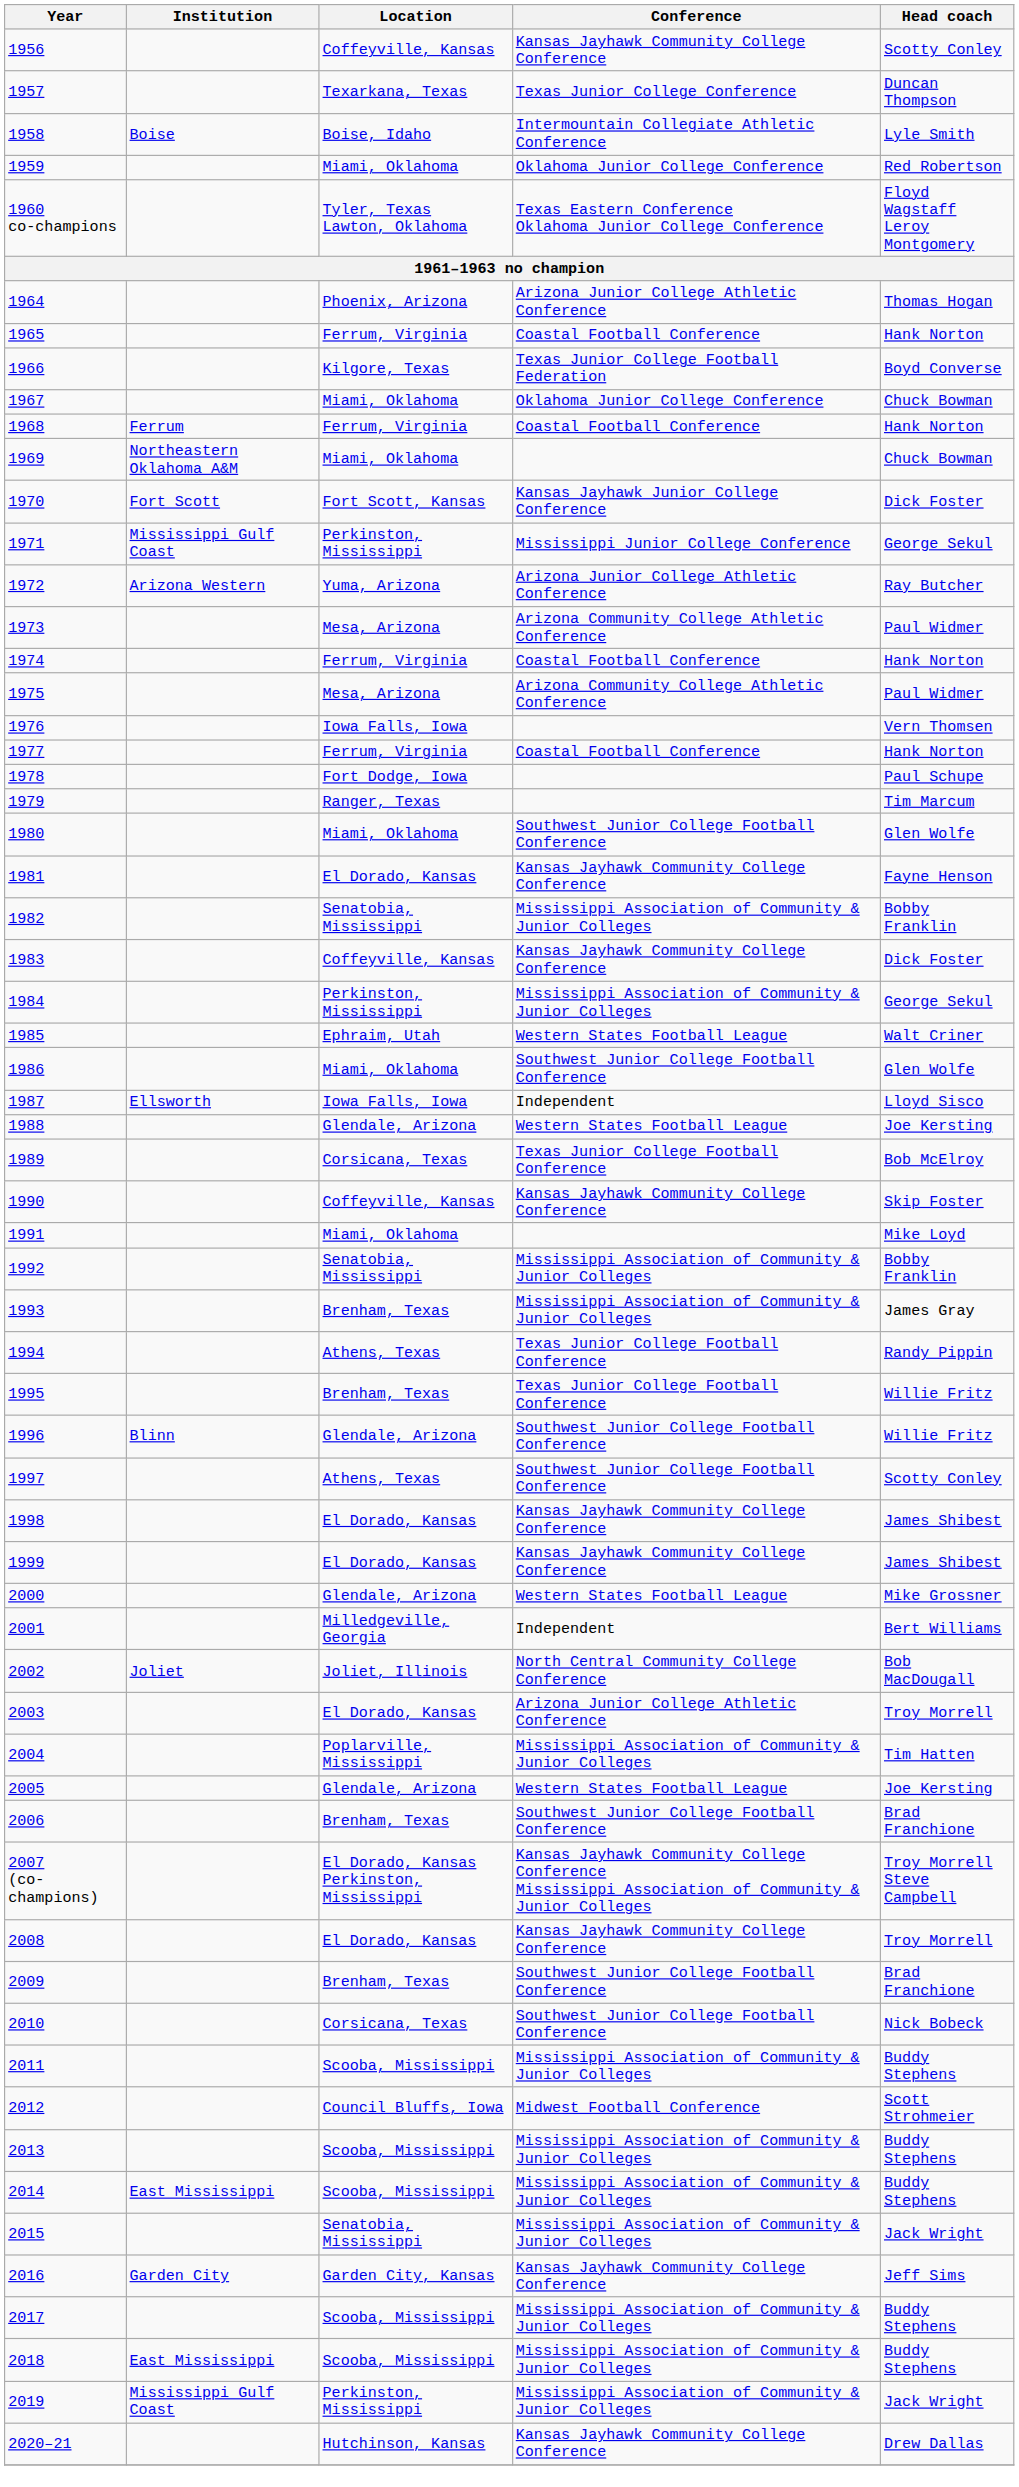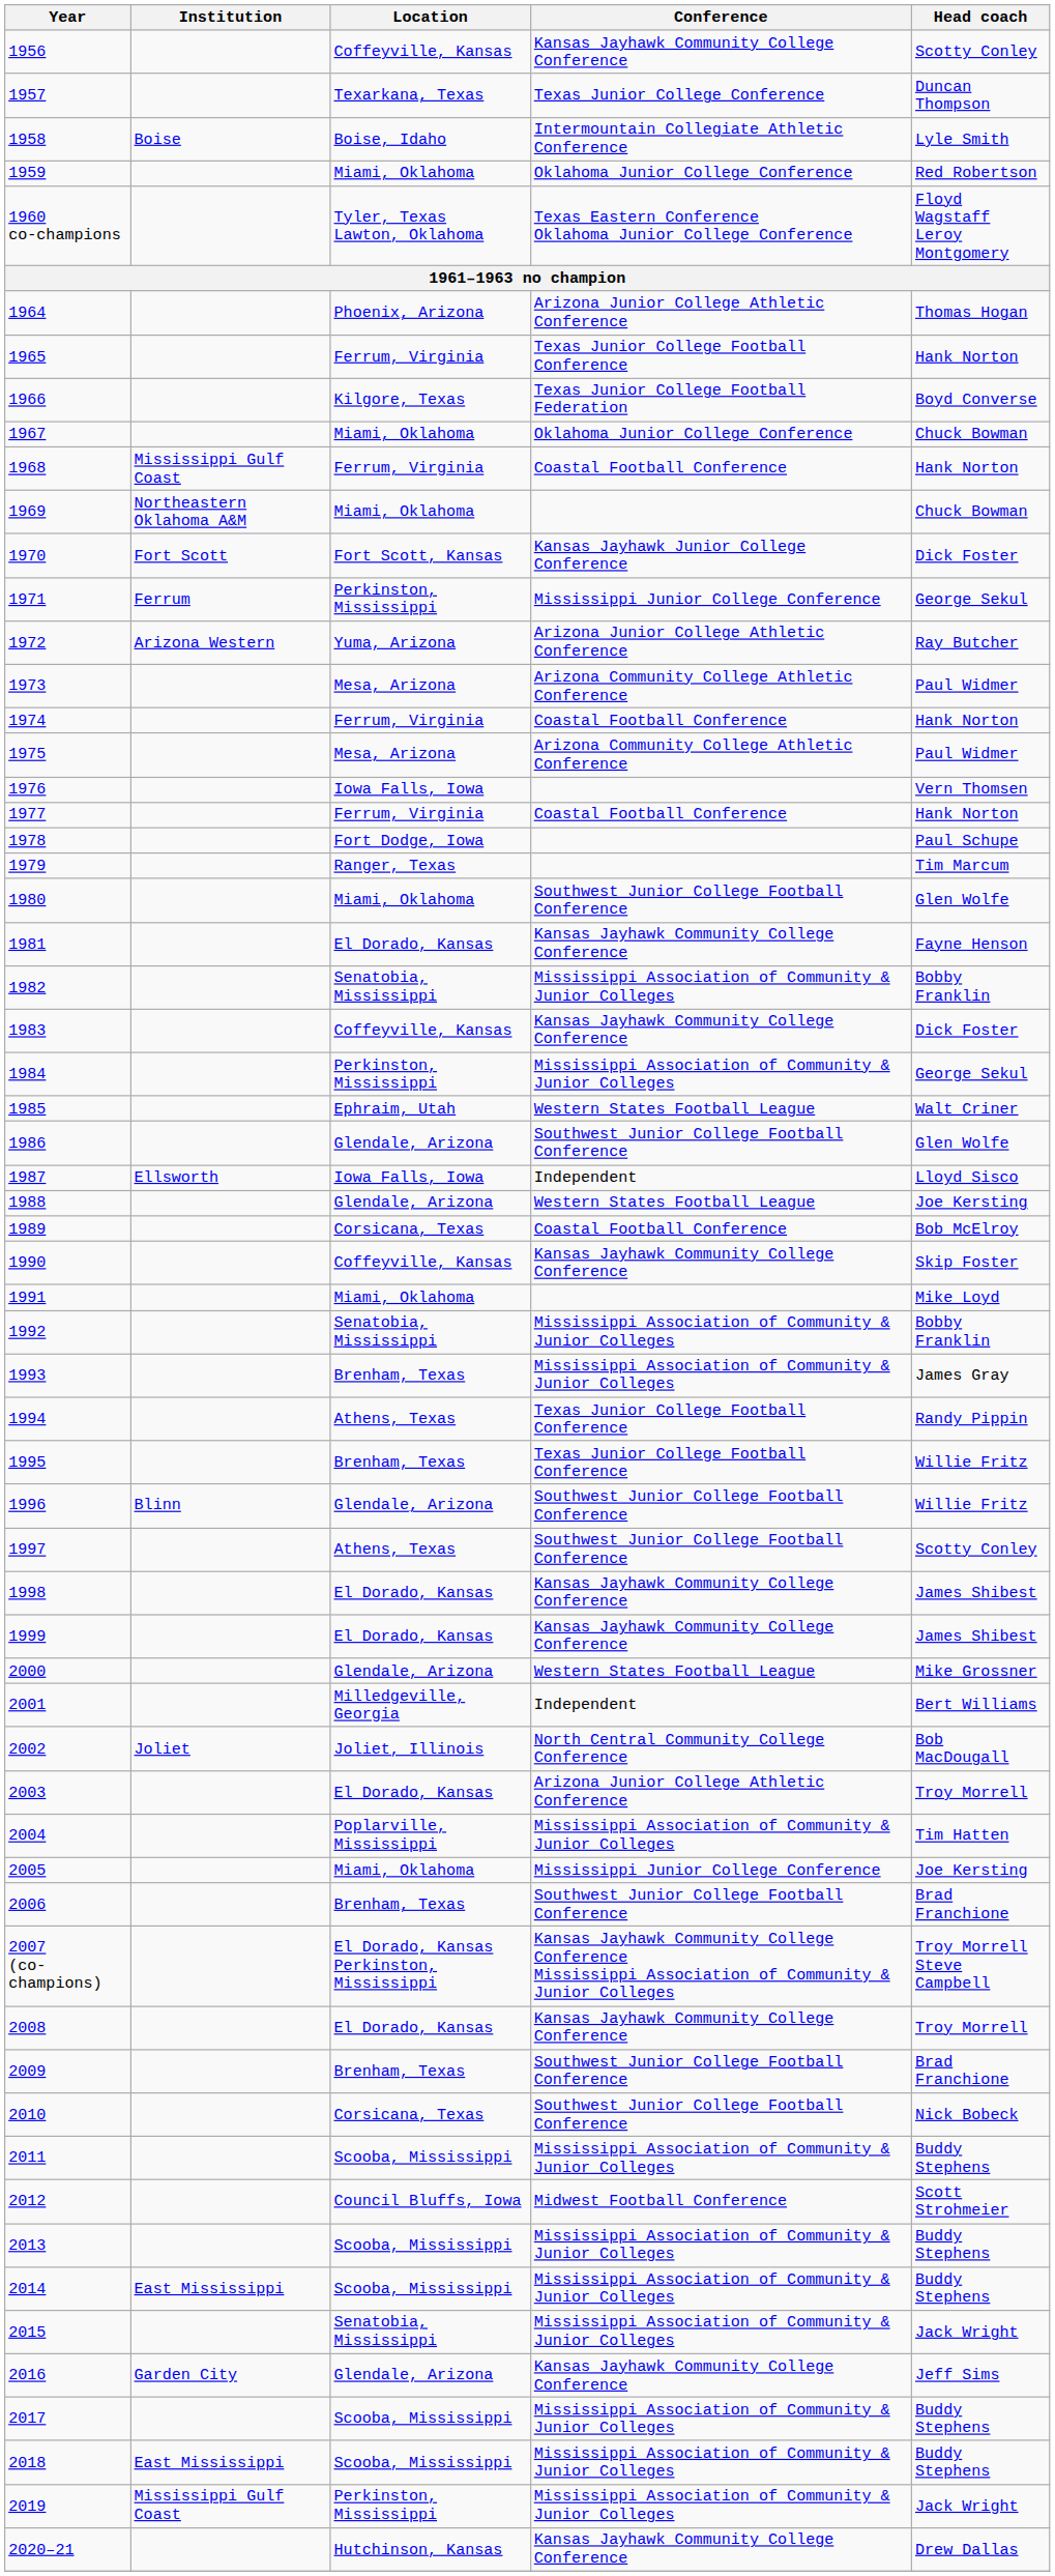1965 | Conference: Coastal Football Conference -> Texas Junior College Football Conference
1968 | Institution: Ferrum -> Mississippi Gulf Coast
1971 | Institution: Mississippi Gulf Coast -> Ferrum
1986 | Location: Miami, Oklahoma -> Glendale, Arizona
1989 | Conference: Texas Junior College Football Conference -> Coastal Football Conference
2005 | Location: Glendale, Arizona -> Miami, Oklahoma
2005 | Conference: Western States Football League -> Mississippi Junior College Conference
2016 | Location: Garden City, Kansas -> Glendale, Arizona
